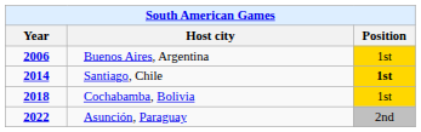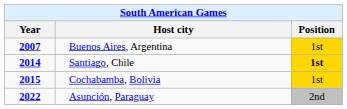Buenos Aires, Argentina | Year: 2006 -> 2007
Cochabamba, Bolivia | Year: 2018 -> 2015
